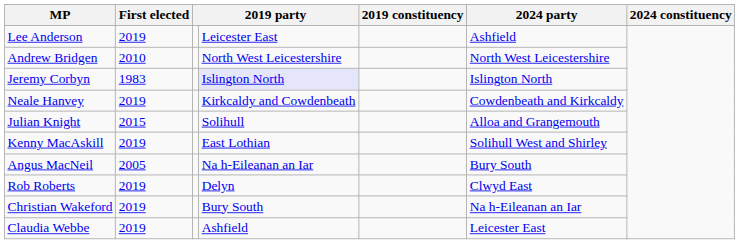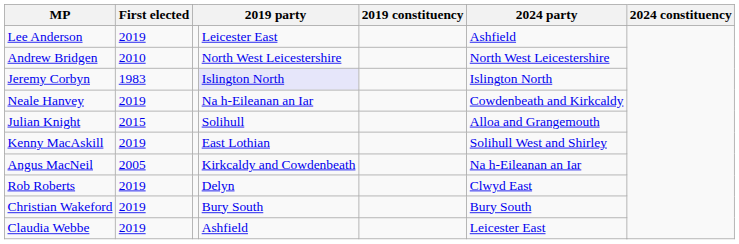Neale Hanvey | column 4: Kirkcaldy and Cowdenbeath -> Na h-Eileanan an Iar
Angus MacNeil | column 4: Na h-Eileanan an Iar -> Kirkcaldy and Cowdenbeath
Angus MacNeil | column 6: Bury South -> Na h-Eileanan an Iar
Christian Wakeford | column 6: Na h-Eileanan an Iar -> Bury South
